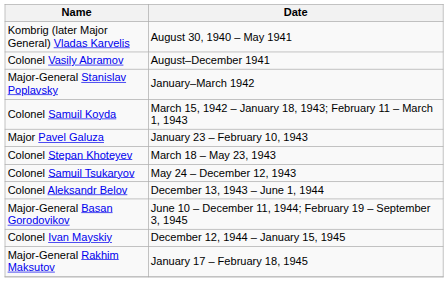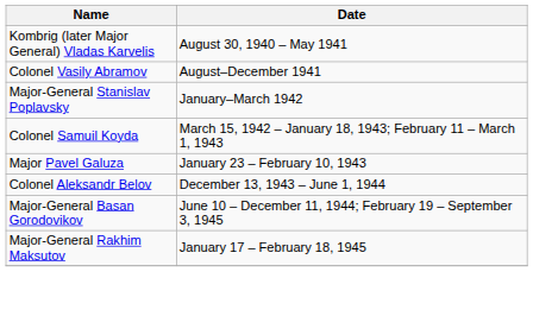- row: Colonel Stepan Khoteyev | March 18 – May 23, 1943
- row: Colonel Samuil Tsukaryov | May 24 – December 12, 1943
- row: Colonel Ivan Mayskiy | December 12, 1944 – January 15, 1945
